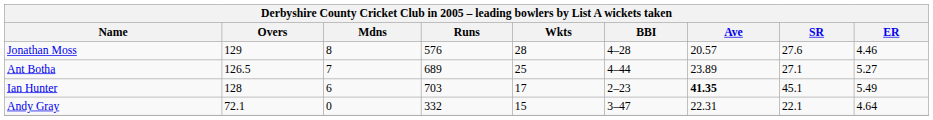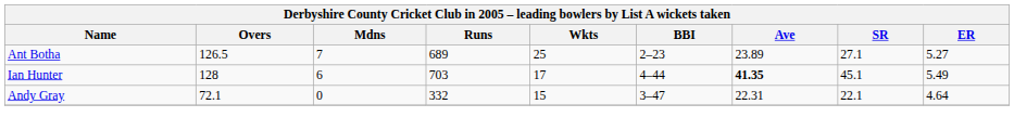- row: Jonathan Moss | 129 | 8 | 576 | 28 | 4–28 | 20.57 | 27.6 | 4.46
Ant Botha | BBI: 4–44 -> 2–23
Ian Hunter | BBI: 2–23 -> 4–44
